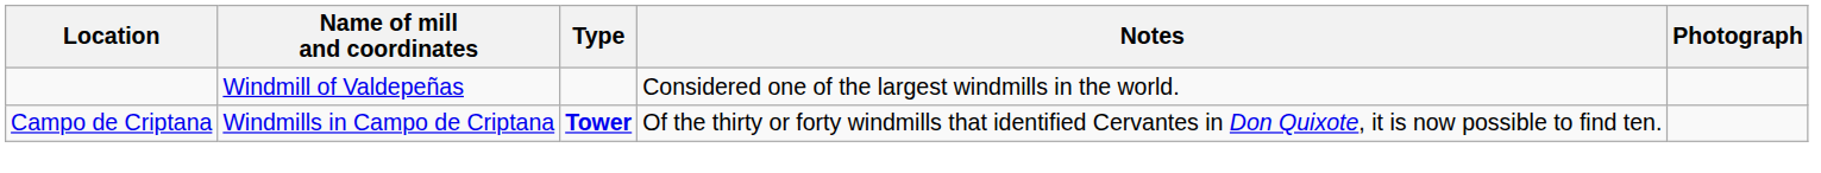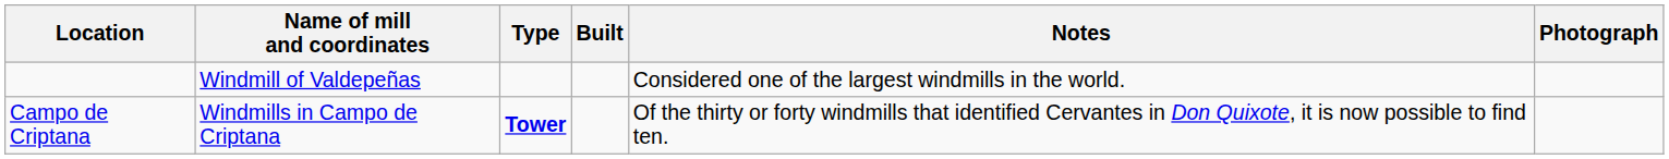+ column: Built
